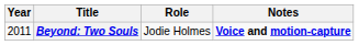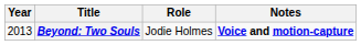Beyond: Two Souls | Year: 2011 -> 2013
